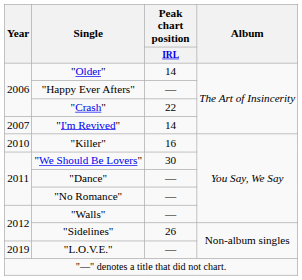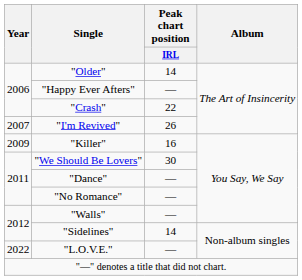"I'm Revived" | Peak chart position / IRL: 14 -> 26
"Killer" | Year: 2010 -> 2009
"Sidelines" | Peak chart position / IRL: 26 -> 14
"L.O.V.E." | Year: 2019 -> 2022
